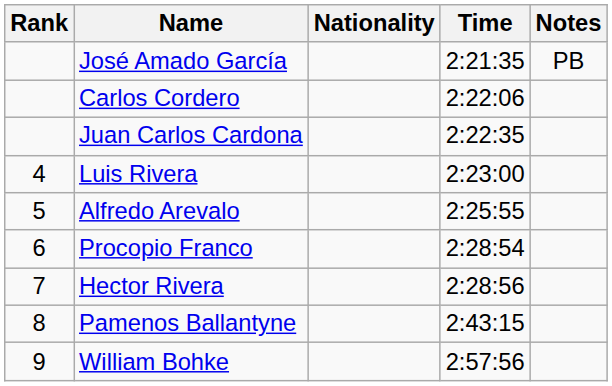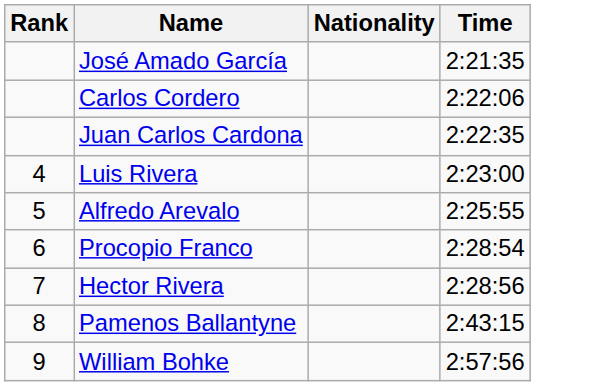- column: Notes | PB
